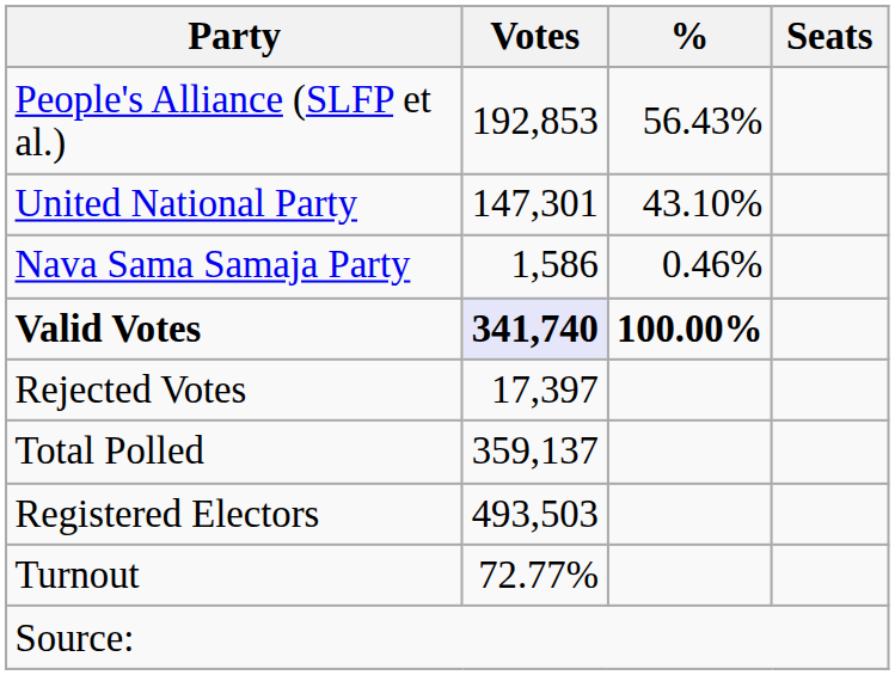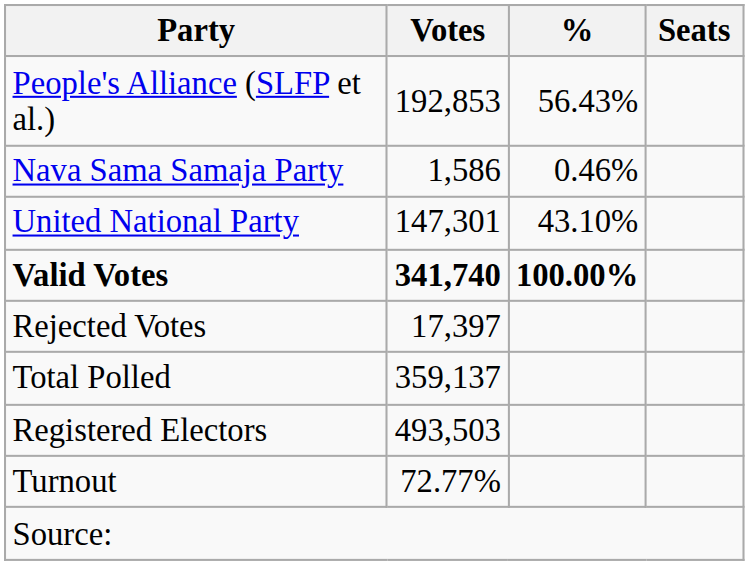rows swapped: United National Party <-> Nava Sama Samaja Party
Valid Votes | Votes: lavender background -> no background
